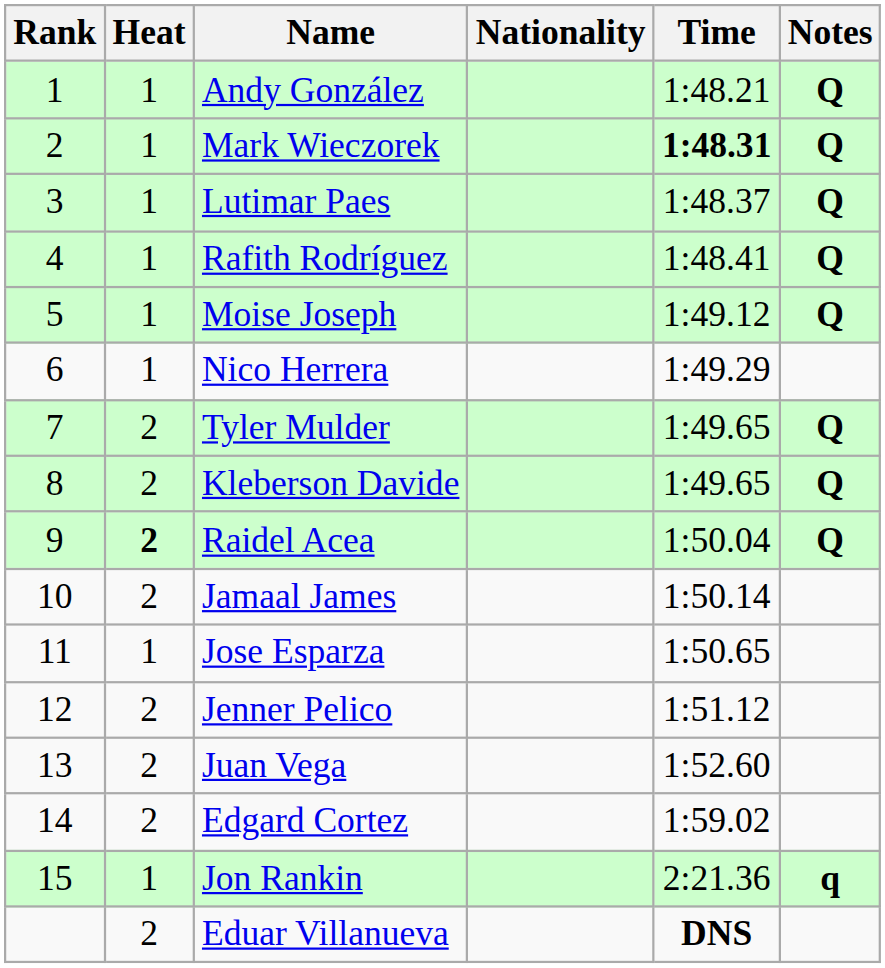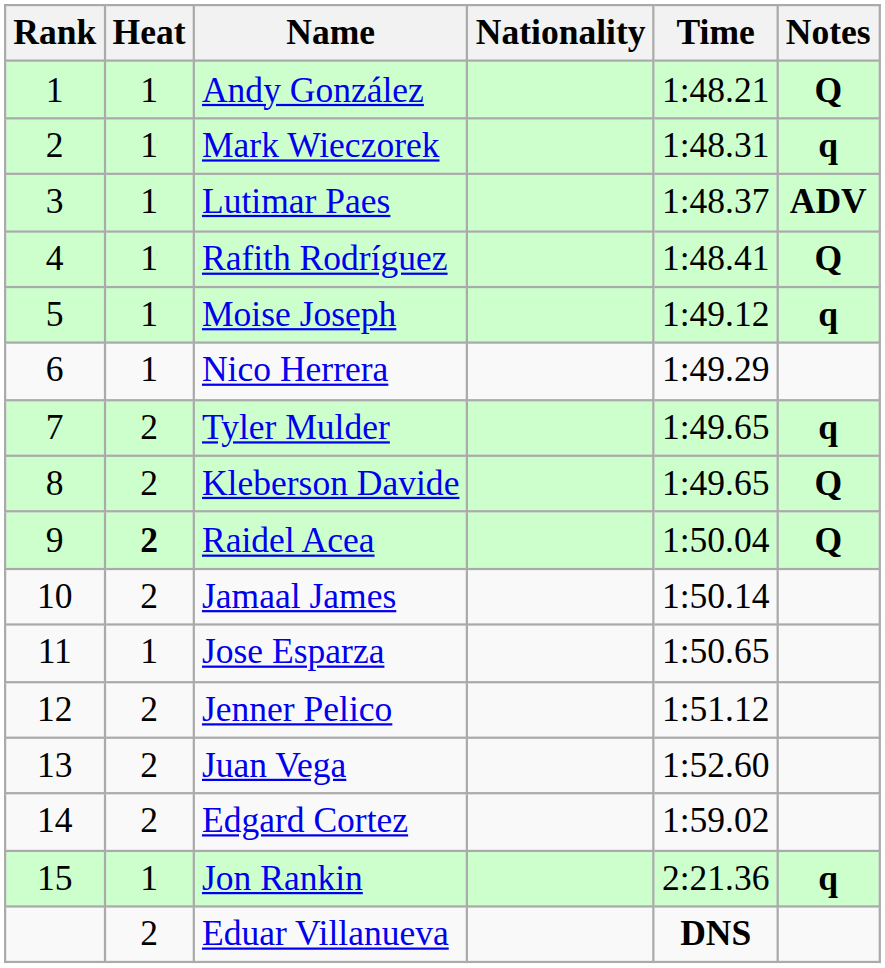Mark Wieczorek | Time: bold -> normal
Mark Wieczorek | Notes: Q -> q
Lutimar Paes | Notes: Q -> ADV
Moise Joseph | Notes: Q -> q
Tyler Mulder | Notes: Q -> q
